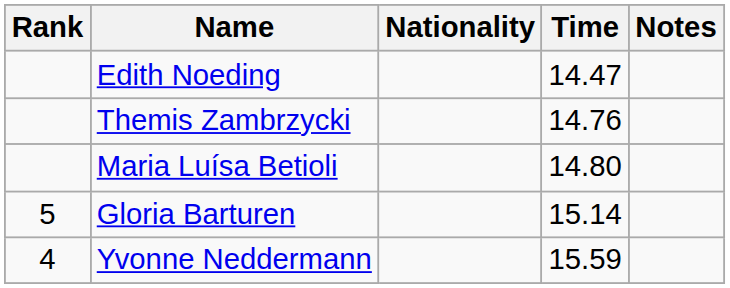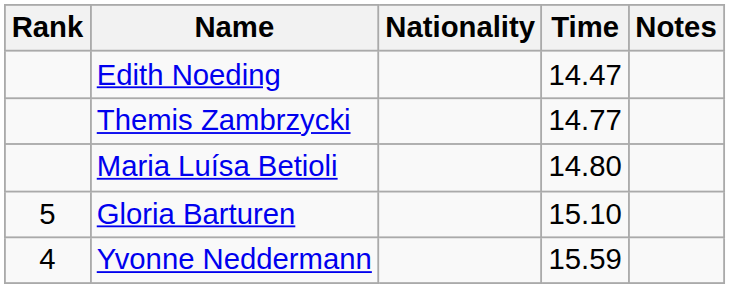Themis Zambrzycki | Time: 14.76 -> 14.77
Gloria Barturen | Time: 15.14 -> 15.10
